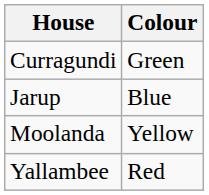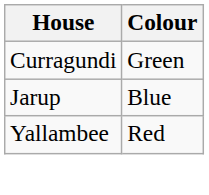- row: Moolanda | Yellow
